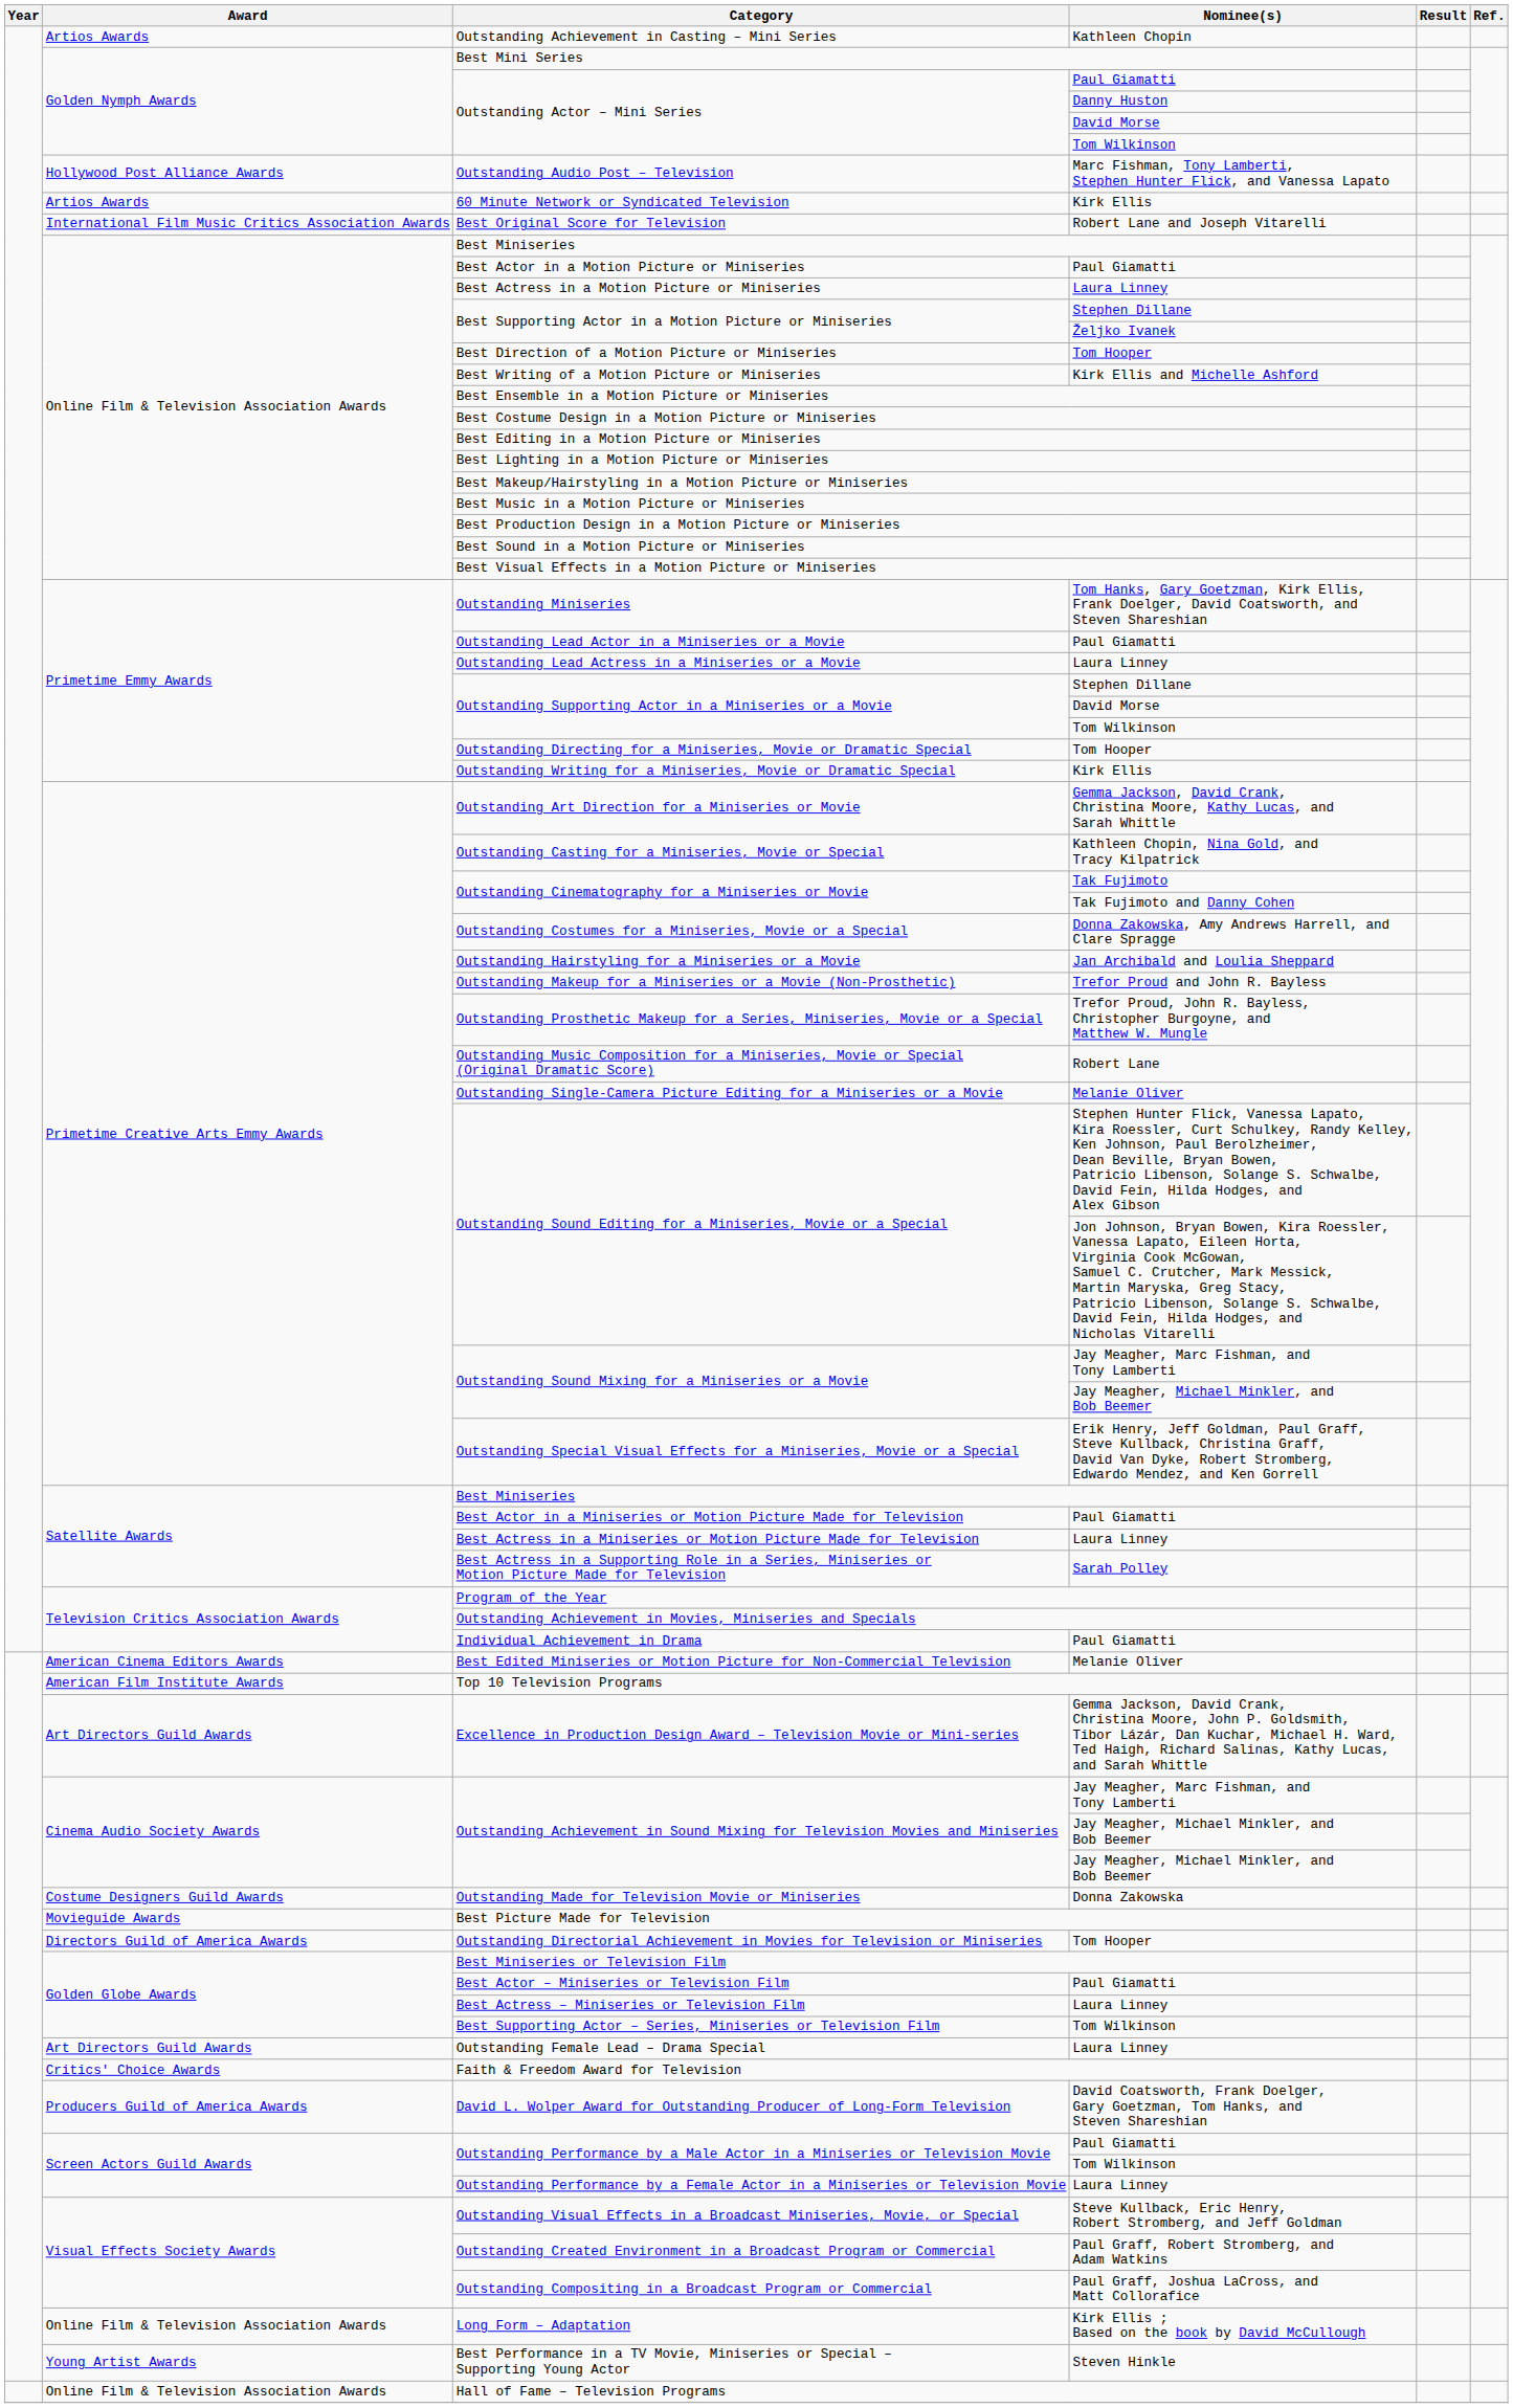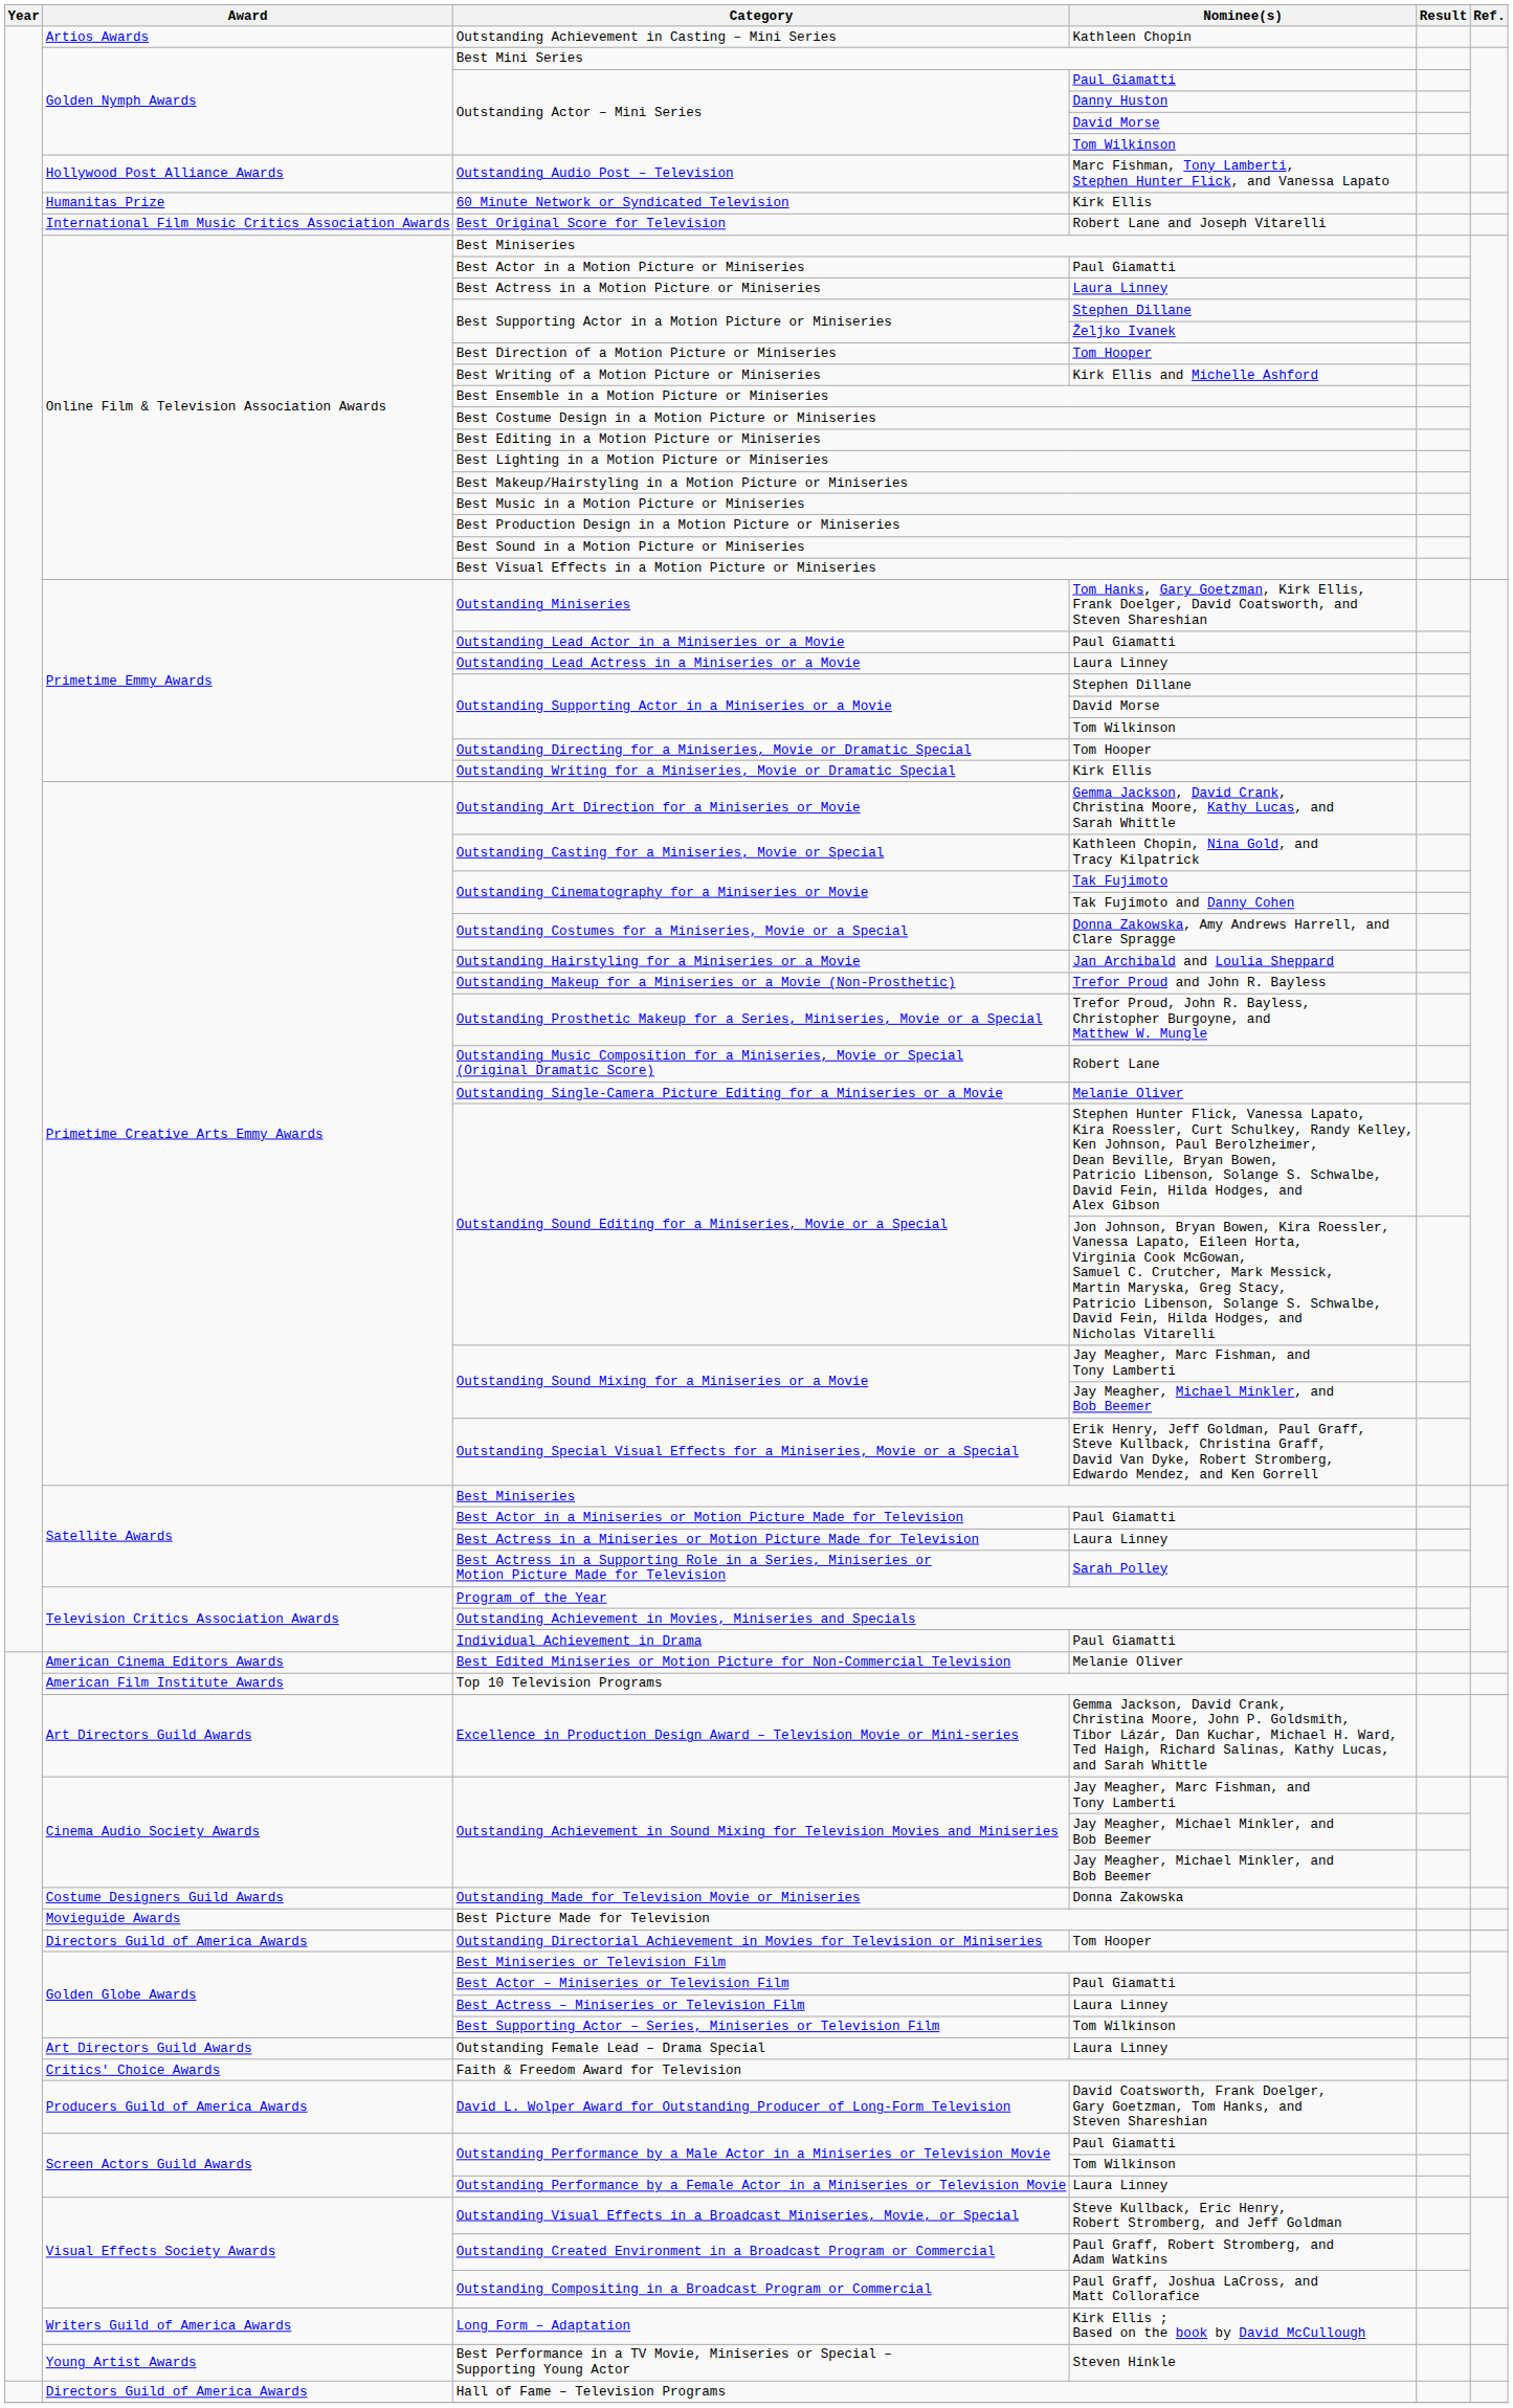60 Minute Network or Syndicated Television | Award: Artios Awards -> Humanitas Prize
Long Form – Adaptation | Award: Online Film & Television Association Awards -> Writers Guild of America Awards
Hall of Fame – Television Programs | Award: Online Film & Television Association Awards -> Directors Guild of America Awards
